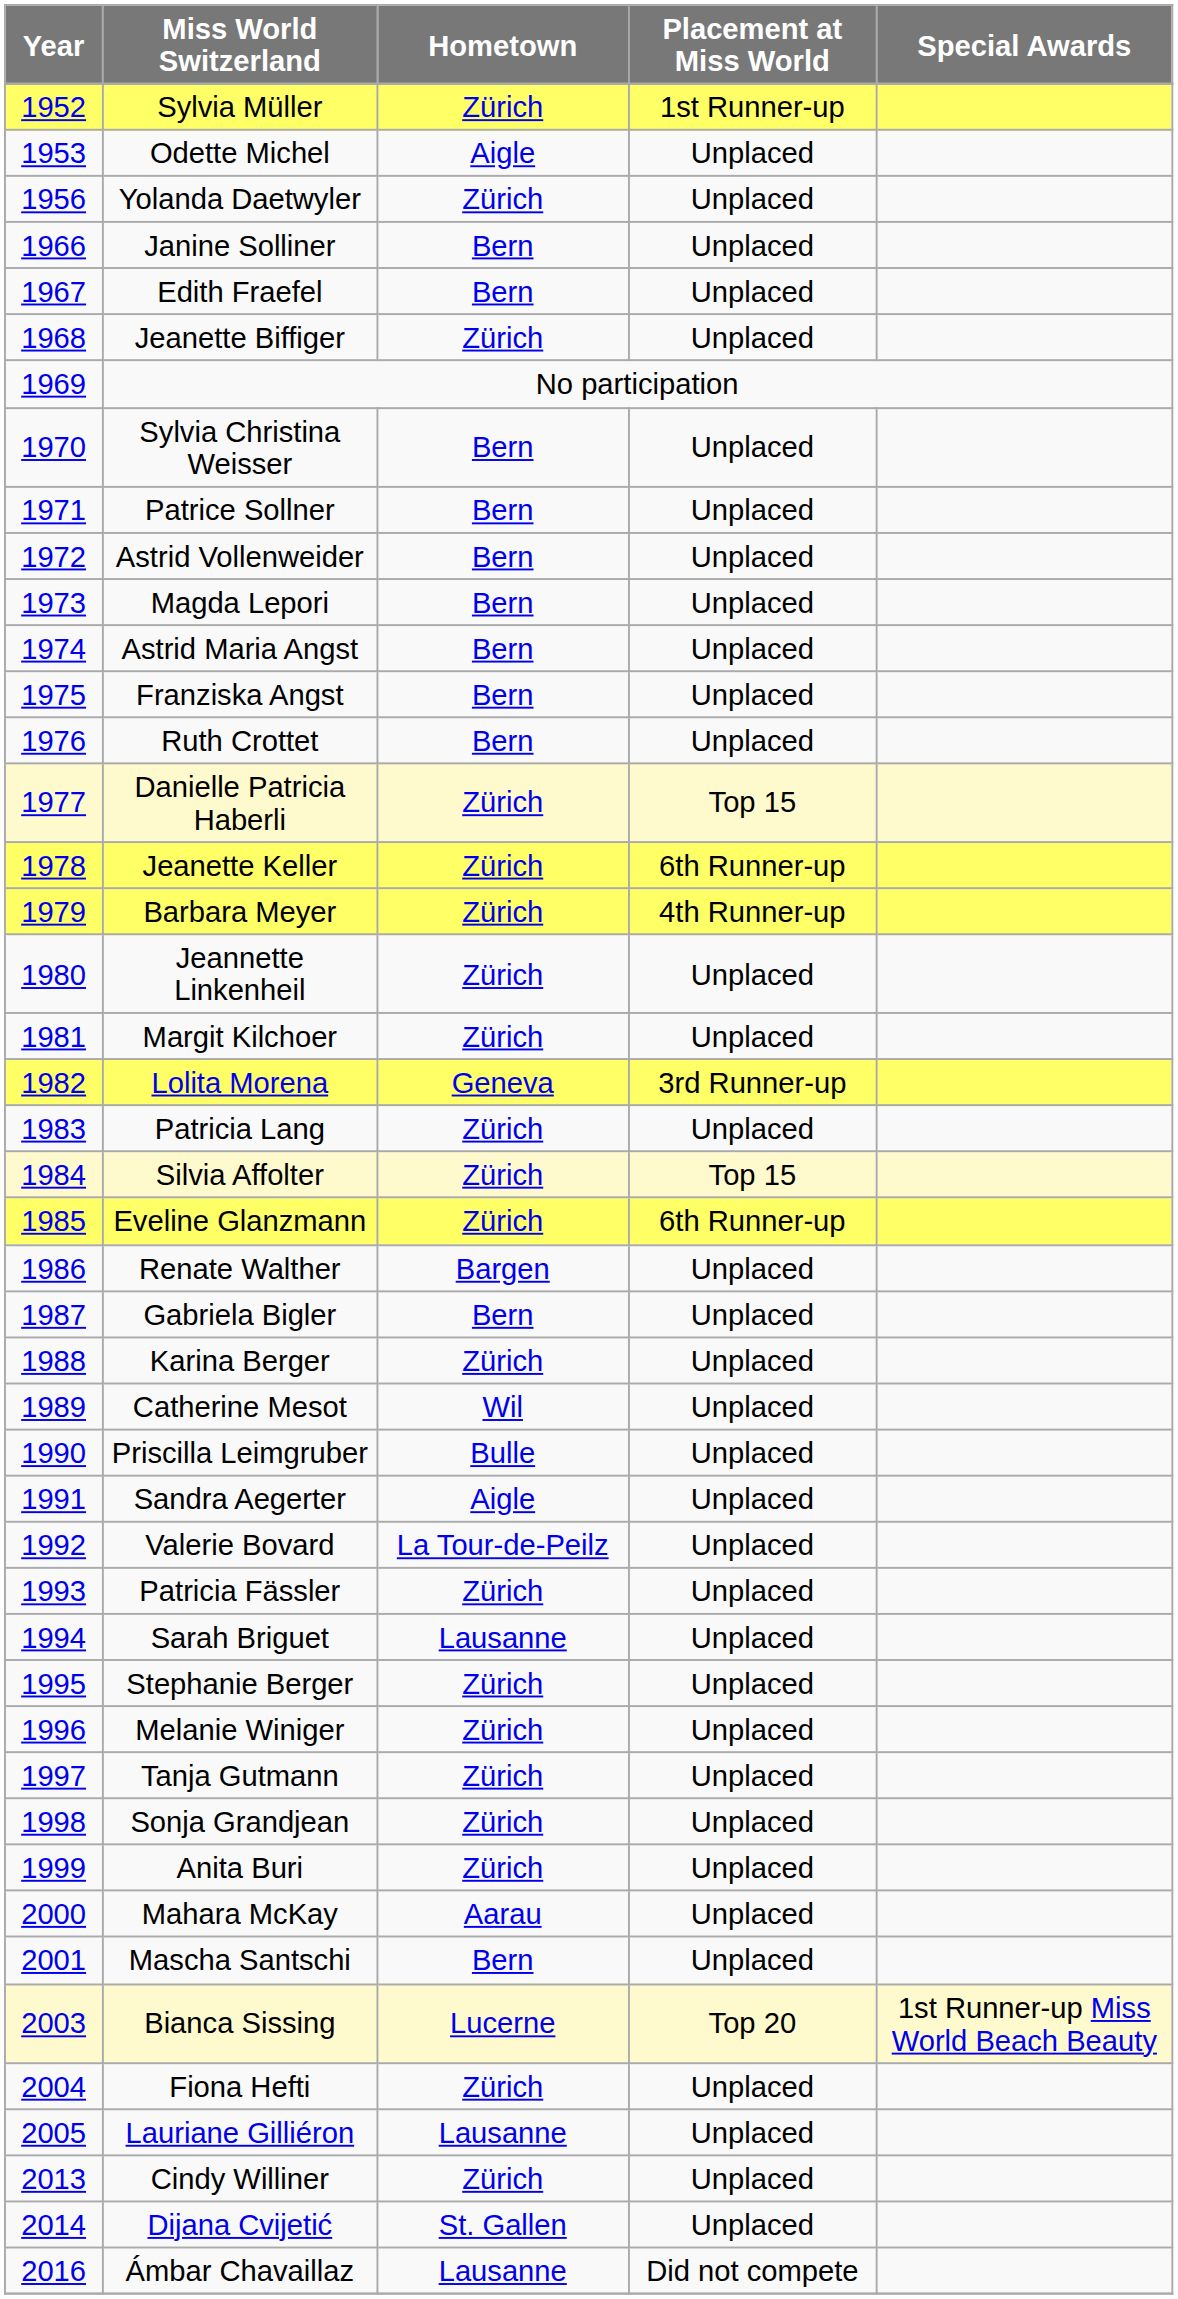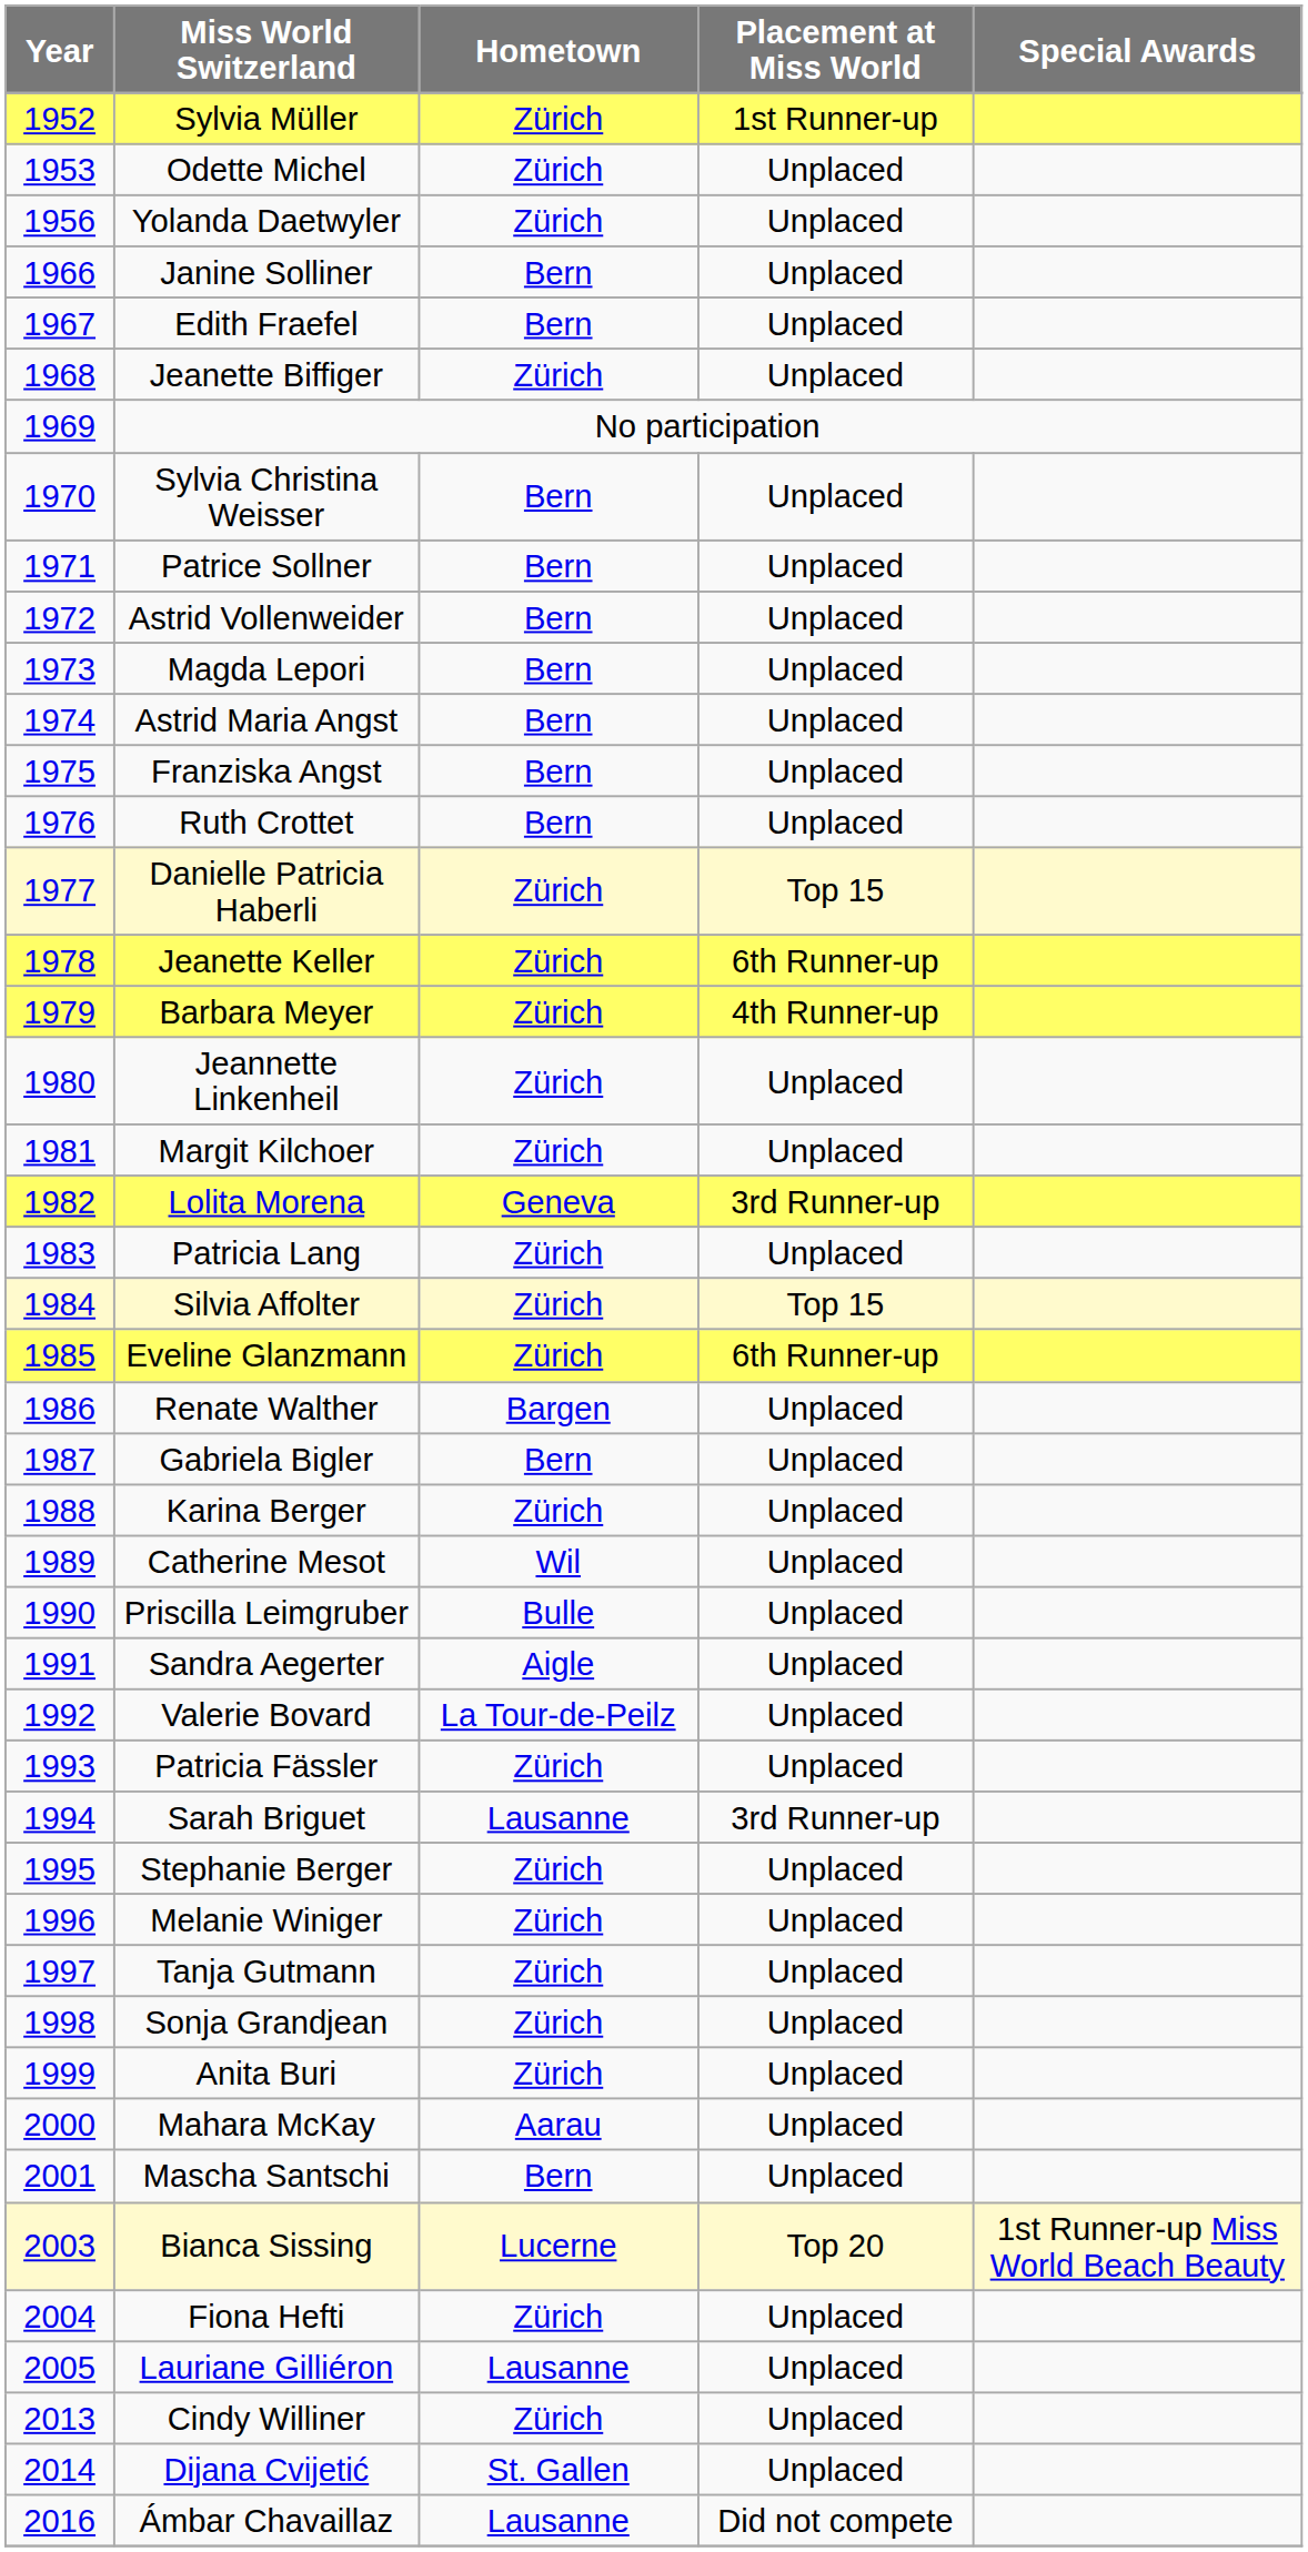Odette Michel | Hometown: Aigle -> Zürich
Sarah Briguet | Placement at Miss World: Unplaced -> 3rd Runner-up
